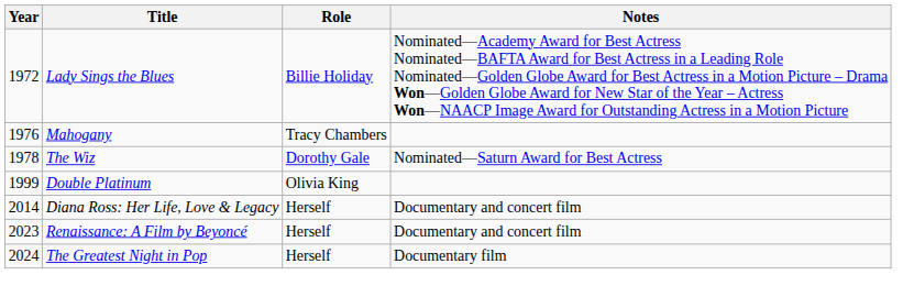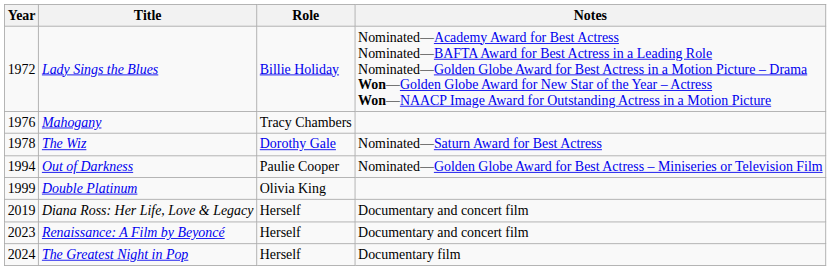+ row: 1994 | Out of Darkness | Paulie Cooper | Nominated—Golden Globe Award for Best Actress – Miniseries or Television Film
Diana Ross: Her Life, Love & Legacy | Year: 2014 -> 2019
